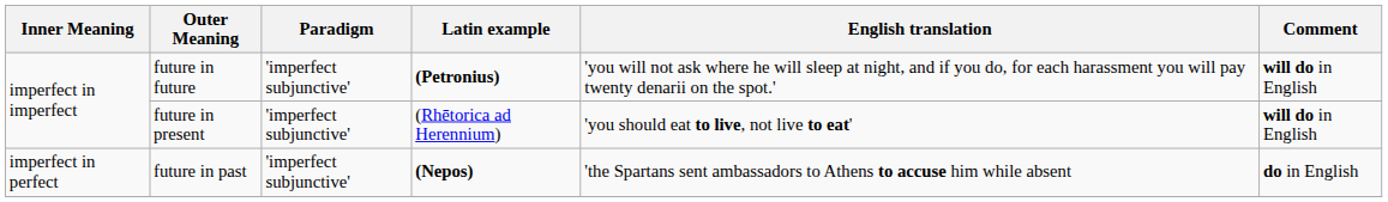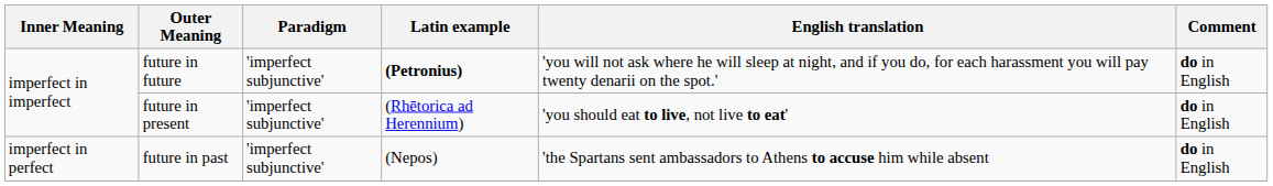future in future | Comment: will do in English -> do in English
future in present | Comment: will do in English -> do in English
future in past | Latin example: bold -> normal
